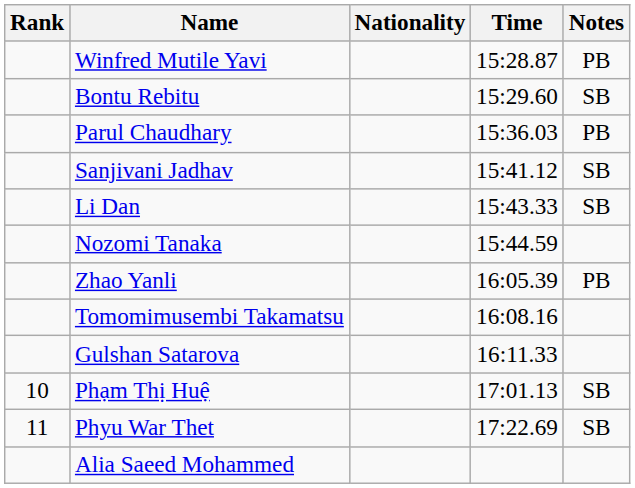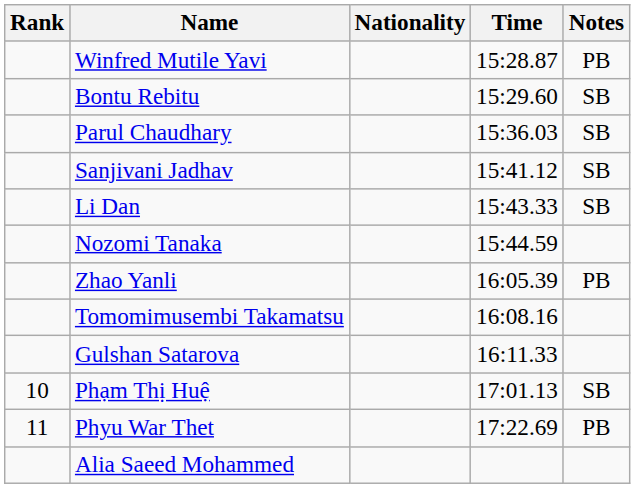Parul Chaudhary | Notes: PB -> SB
Phyu War Thet | Notes: SB -> PB
